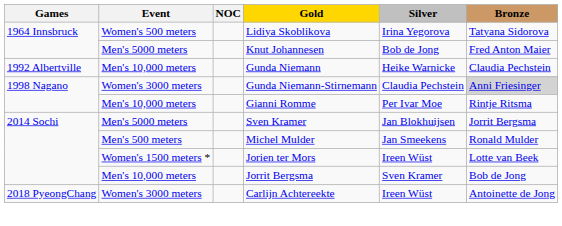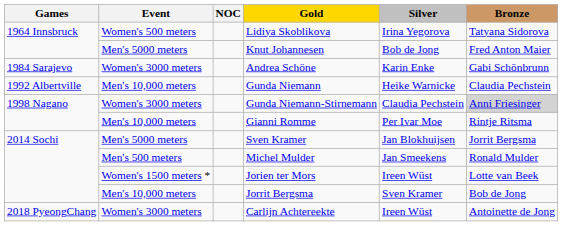+ row: 1984 Sarajevo | Women's 3000 meters | Andrea Schöne | Karin Enke | Gabi Schönbrunn
